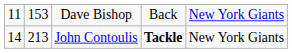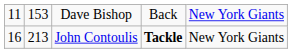John Contoulis | column 1: 14 -> 16
